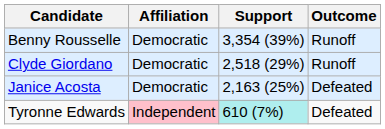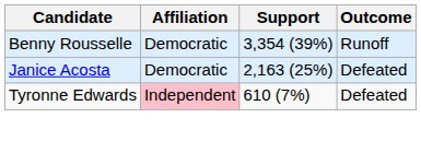- row: Clyde Giordano | Democratic | 2,518 (29%) | Runoff
Tyronne Edwards | Support: paleturquoise background -> no background
